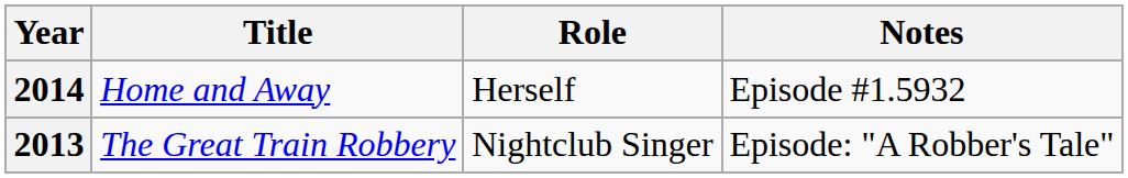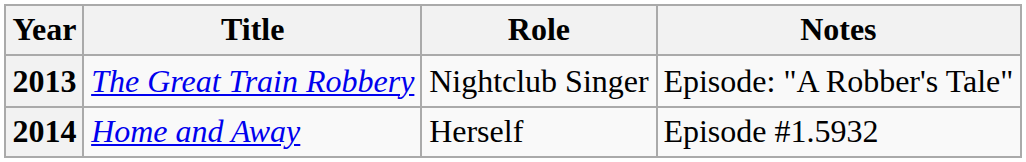rows swapped: 2013 <-> 2014
